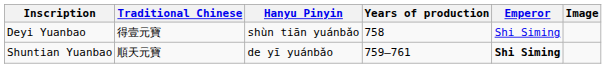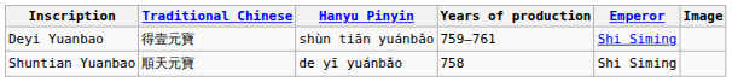Deyi Yuanbao | Years of production: 758 -> 759–761
Shuntian Yuanbao | Years of production: 759–761 -> 758
Shuntian Yuanbao | Emperor: bold -> normal
